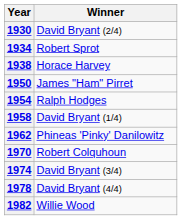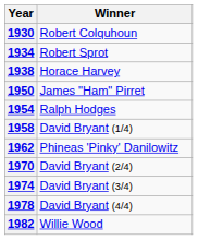1930 | Winner: David Bryant (2/4) -> Robert Colquhoun
1970 | Winner: Robert Colquhoun -> David Bryant (2/4)
